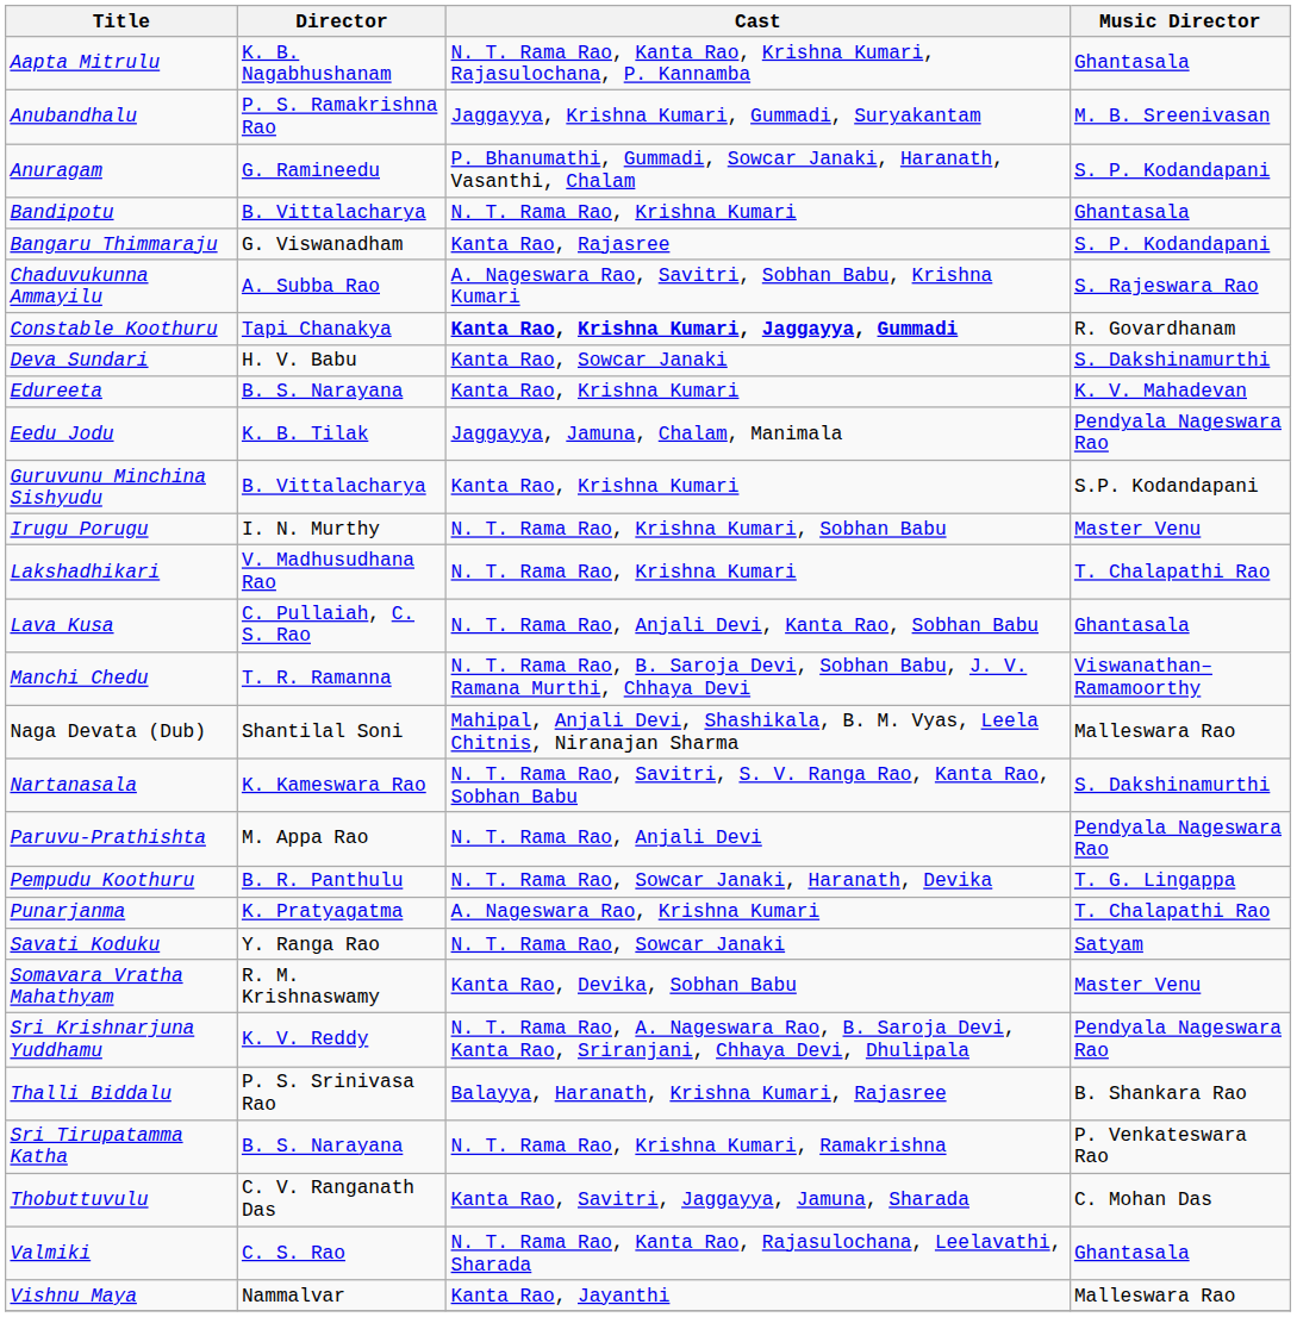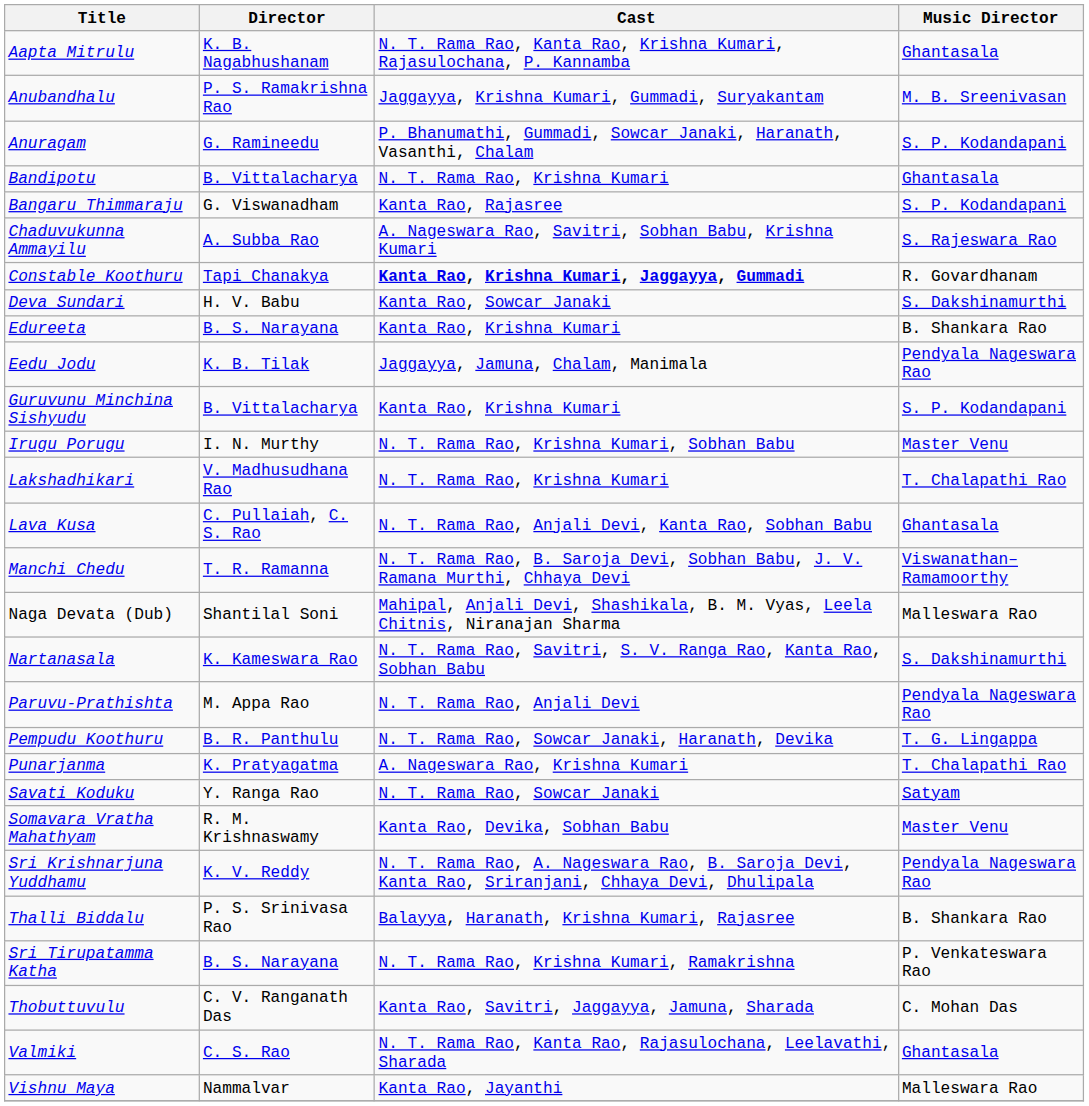Edureeta | Music Director: K. V. Mahadevan -> B. Shankara Rao
Guruvunu Minchina Sishyudu | Music Director: S.P. Kodandapani -> S. P. Kodandapani
